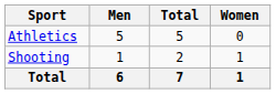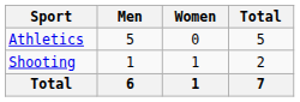columns swapped: Women <-> Total
